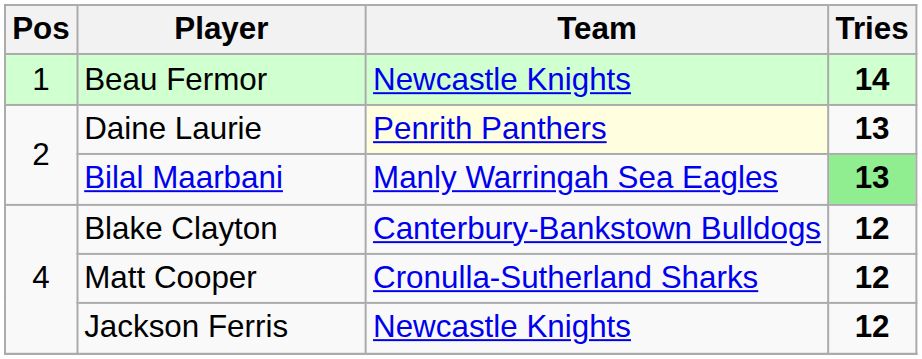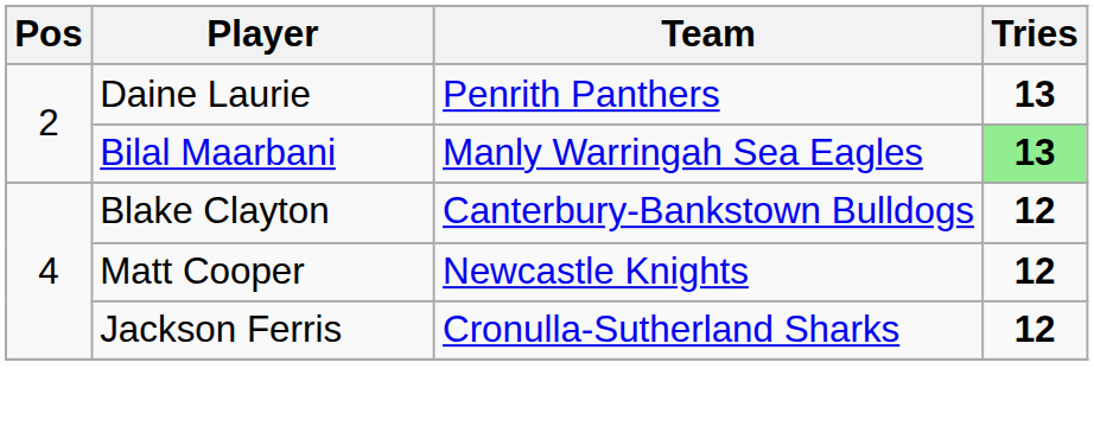- row: 1 | Beau Fermor | Newcastle Knights | 14
Daine Laurie | Team: lightyellow background -> no background
Matt Cooper | Team: Cronulla-Sutherland Sharks -> Newcastle Knights
Jackson Ferris | Team: Newcastle Knights -> Cronulla-Sutherland Sharks
